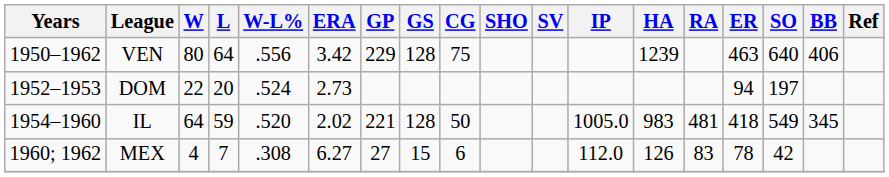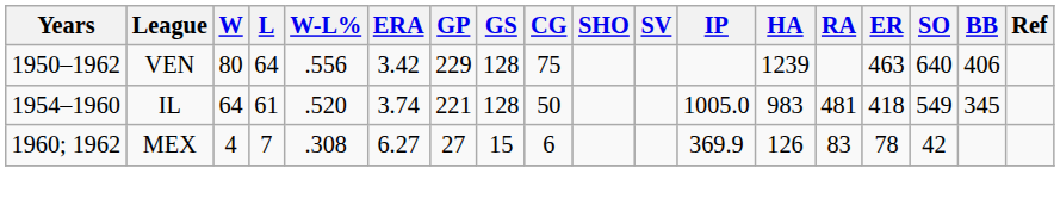- row: 1952–1953 | DOM | 22 | 20 | .524 | 2.73 | 94 | 197
IL | L: 59 -> 61
IL | ERA: 2.02 -> 3.74
MEX | IP: 112.0 -> 369.9
